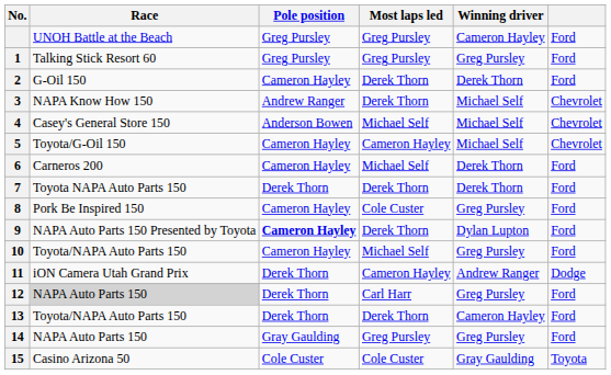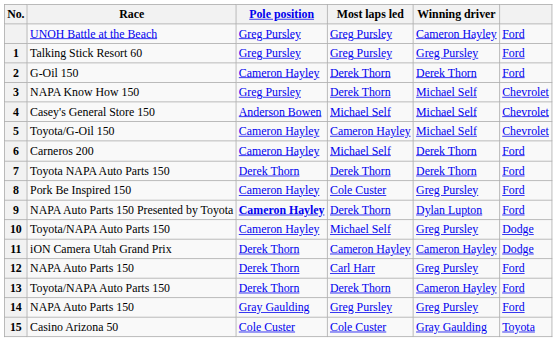3 | Pole position: Andrew Ranger -> Greg Pursley
10 | column 6: Ford -> Dodge
11 | Winning driver: Andrew Ranger -> Cameron Hayley
12 | Race: lightgrey background -> no background
